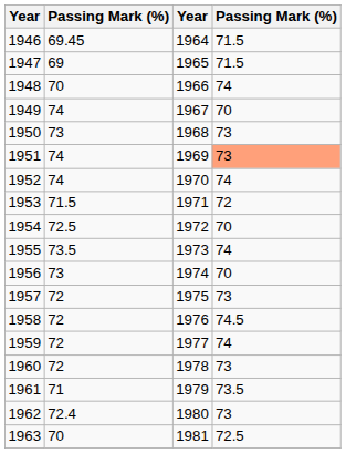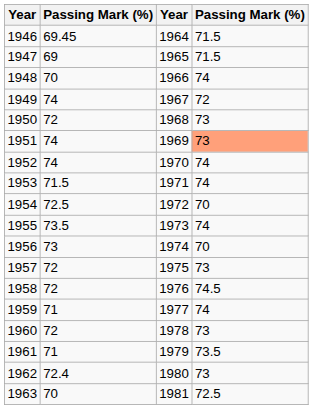1949 | column 4: 70 -> 72
1950 | column 2: 73 -> 72
1953 | column 4: 72 -> 74
1959 | column 2: 72 -> 71
